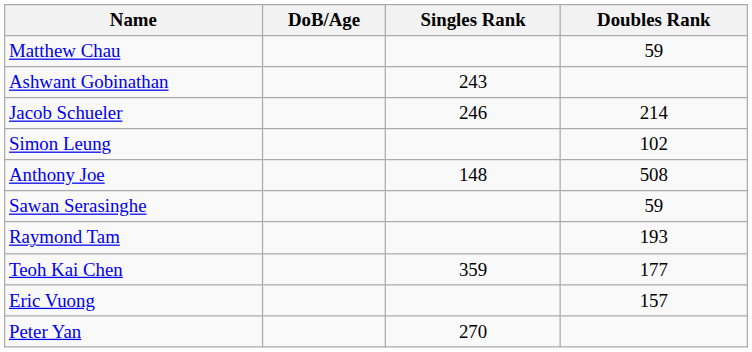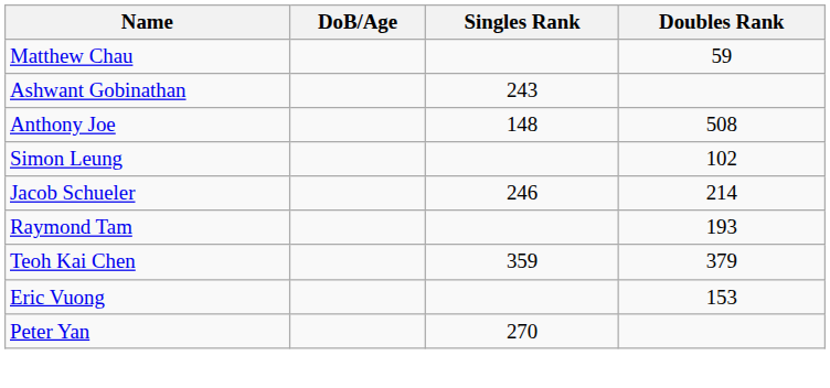rows swapped: Anthony Joe <-> Jacob Schueler
- row: Sawan Serasinghe | 59
Teoh Kai Chen | Doubles Rank: 177 -> 379
Eric Vuong | Doubles Rank: 157 -> 153
